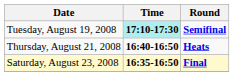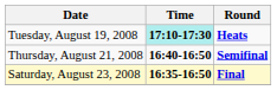Tuesday, August 19, 2008 | Round: Semifinal -> Heats
Thursday, August 21, 2008 | Round: Heats -> Semifinal
